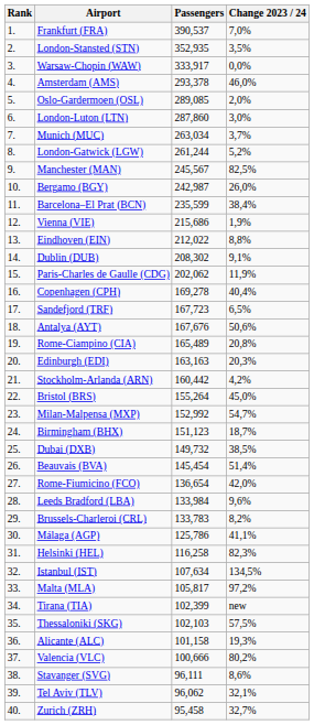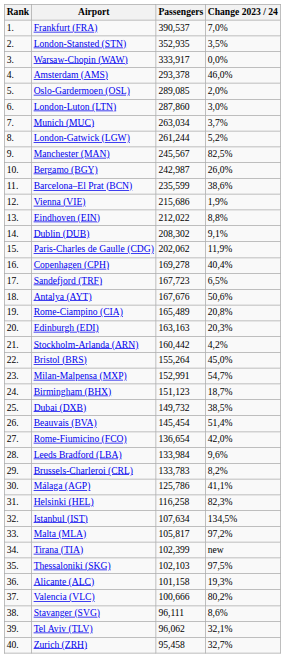Barcelona–El Prat (BCN) | Change 2023 / 24: 38,4% -> 38,6%
Milan-Malpensa (MXP) | Passengers: 152,992 -> 152,991
Thessaloniki (SKG) | Change 2023 / 24: 57,5% -> 97,5%
